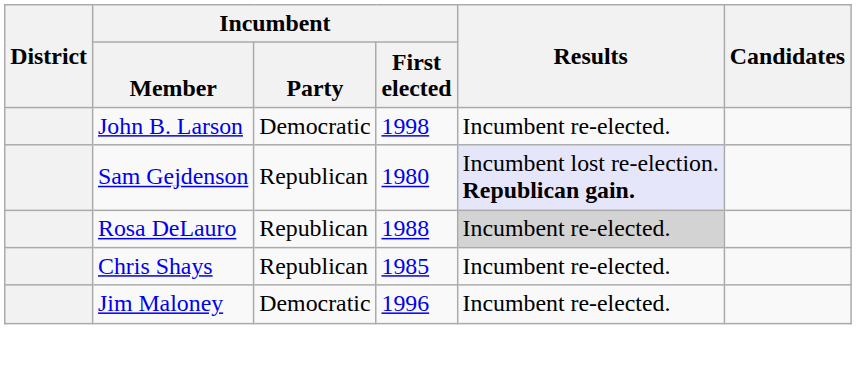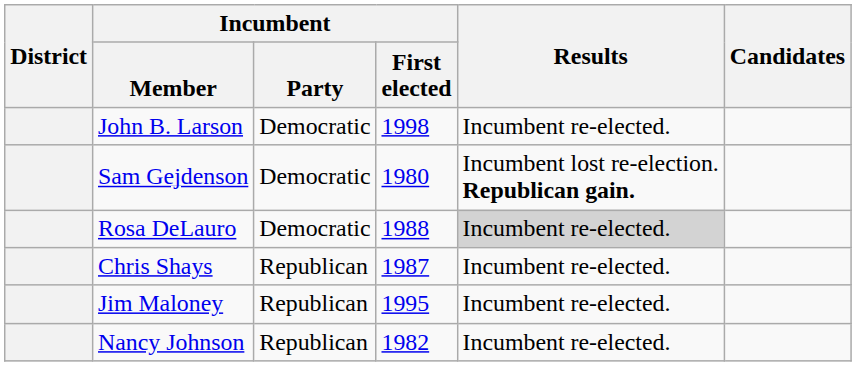Sam Gejdenson | Incumbent / Party: Republican -> Democratic
Sam Gejdenson | Results: lavender background -> no background
Rosa DeLauro | Incumbent / Party: Republican -> Democratic
Chris Shays | Incumbent / First elected: 1985 -> 1987
Jim Maloney | Incumbent / Party: Democratic -> Republican
Jim Maloney | Incumbent / First elected: 1996 -> 1995
+ row: Nancy Johnson | Republican | 1982 | Incumbent re-elected.
